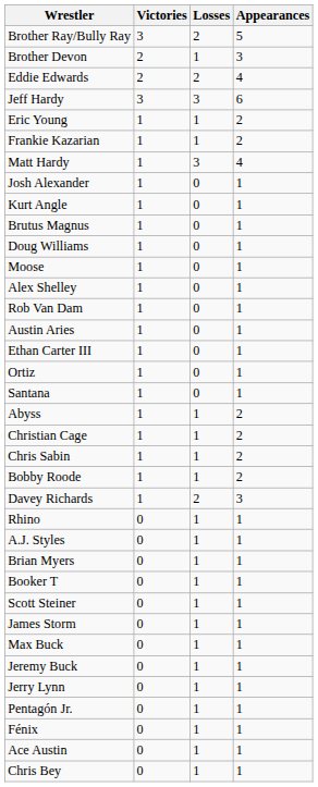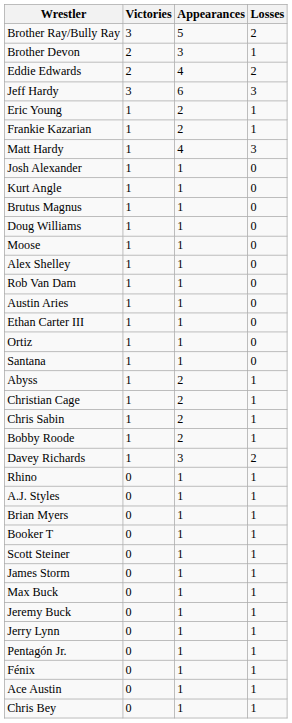columns swapped: Losses <-> Appearances
